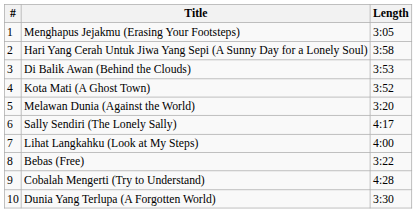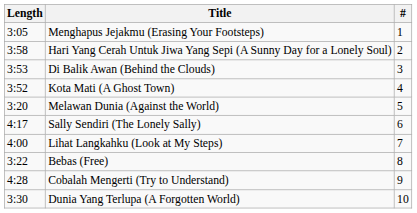columns swapped: # <-> Length
